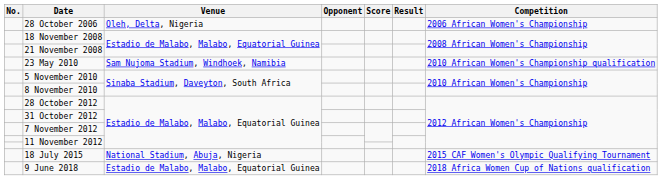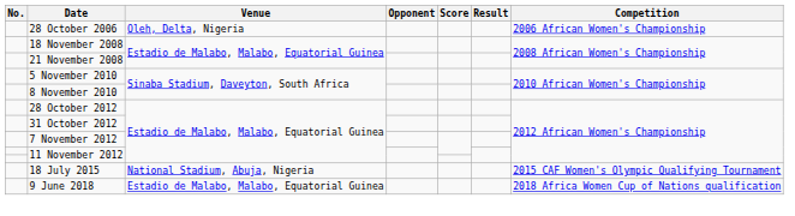- row: 23 May 2010 | Sam Nujoma Stadium, Windhoek, Namibia | 2010 African Women's Championship qualification
